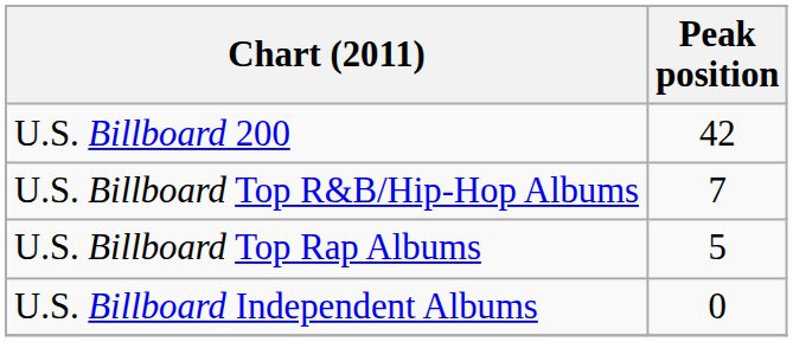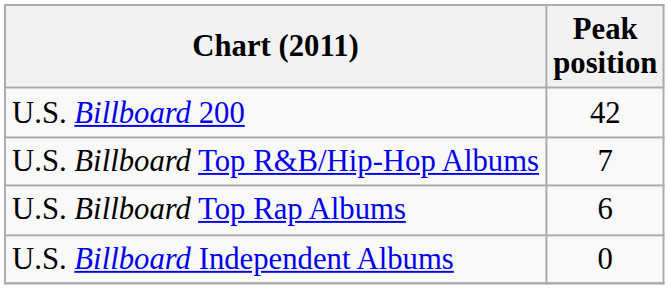U.S. Billboard Top Rap Albums | Peak position: 5 -> 6
